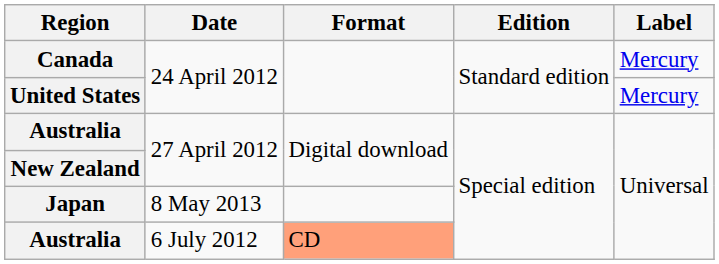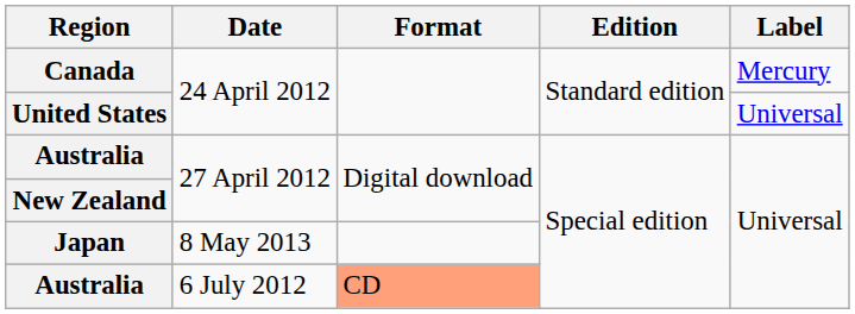United States | Label: Mercury -> Universal
